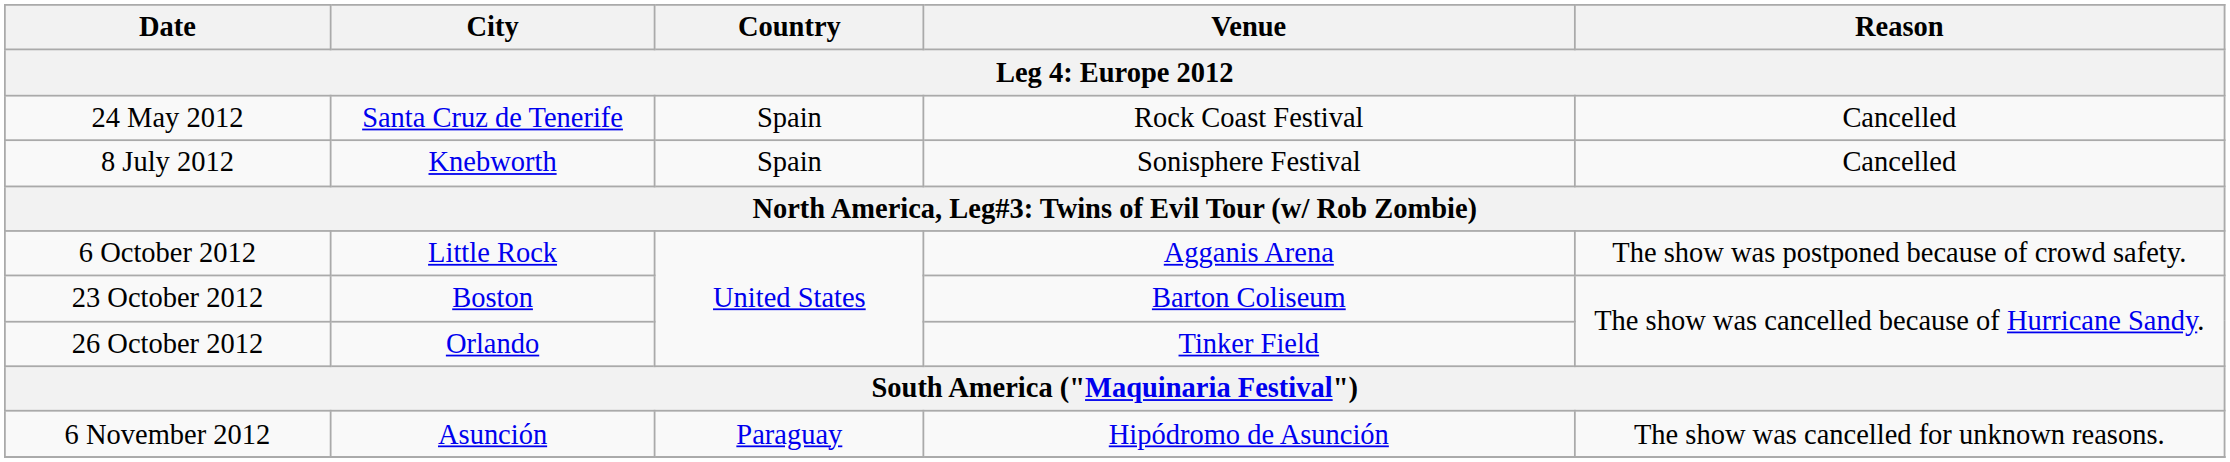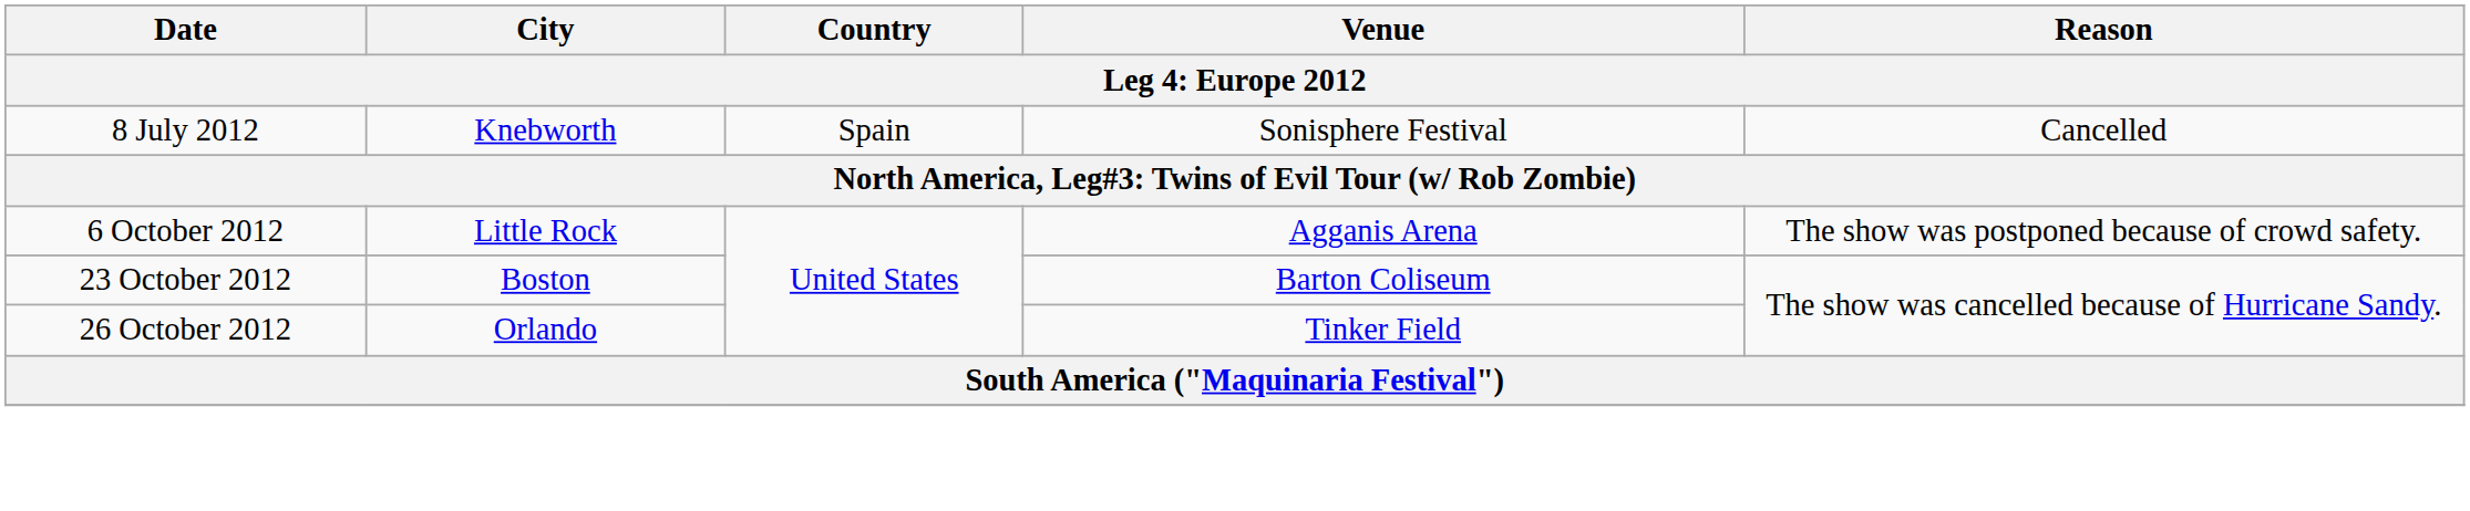- row: 24 May 2012 | Santa Cruz de Tenerife | Spain | Rock Coast Festival | Cancelled
- row: 6 November 2012 | Asunción | Paraguay | Hipódromo de Asunción | The show was cancelled for unknown reasons.
